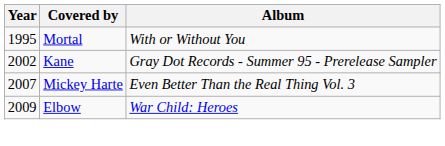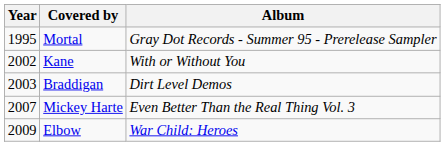Mortal | Album: With or Without You -> Gray Dot Records - Summer 95 - Prerelease Sampler
Kane | Album: Gray Dot Records - Summer 95 - Prerelease Sampler -> With or Without You
+ row: 2003 | Braddigan | Dirt Level Demos
